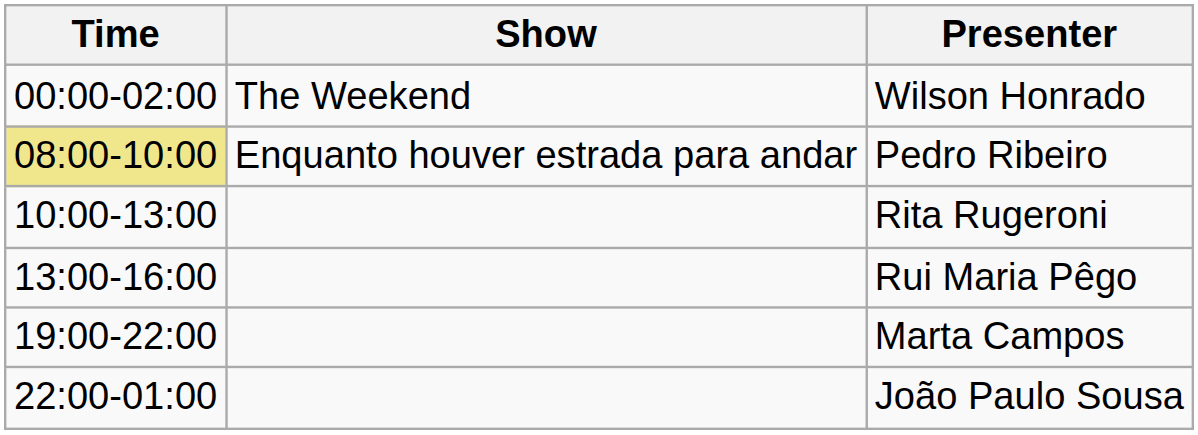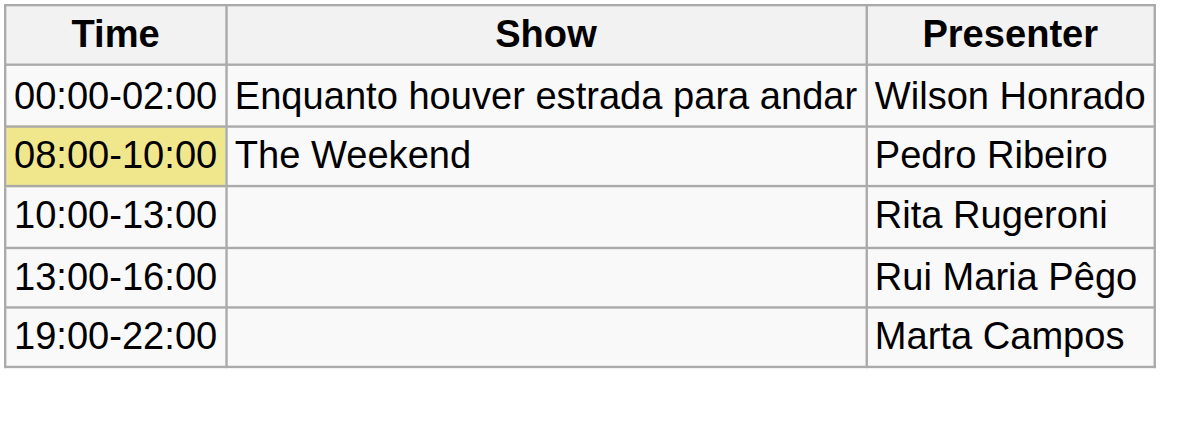Wilson Honrado | Show: The Weekend -> Enquanto houver estrada para andar
Pedro Ribeiro | Show: Enquanto houver estrada para andar -> The Weekend
- row: 22:00-01:00 | João Paulo Sousa
